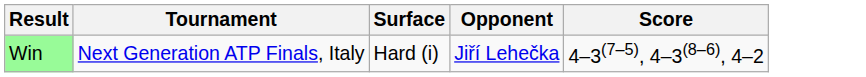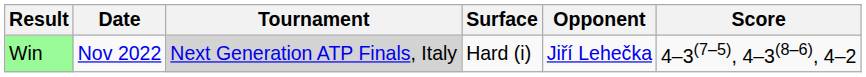+ column: Date | Nov 2022
Win | Tournament: no background -> lightgrey background
